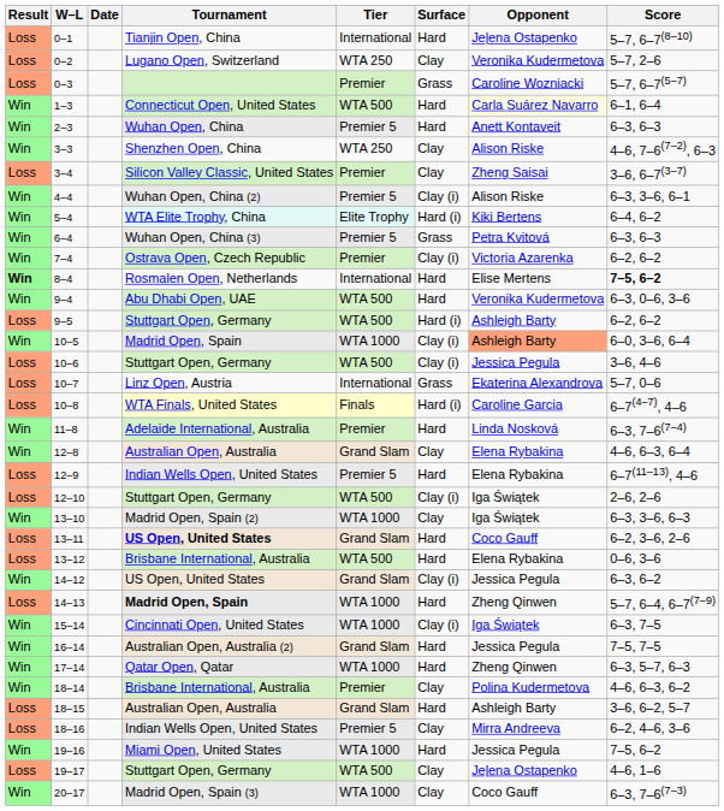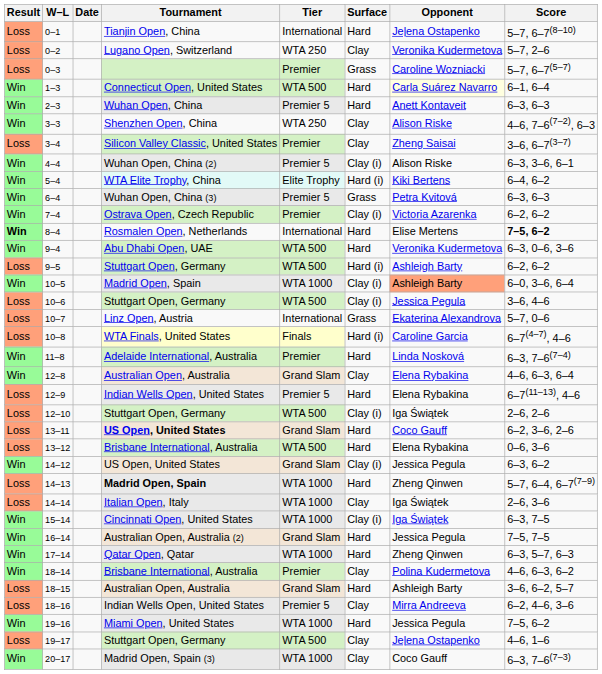- row: Win | 13–10 | Madrid Open, Spain (2) | WTA 1000 | Clay | Iga Świątek | 6–3, 3–6, 6–3
+ row: Loss | 14–14 | Italian Open, Italy | WTA 1000 | Clay | Iga Świątek | 2–6, 3–6
